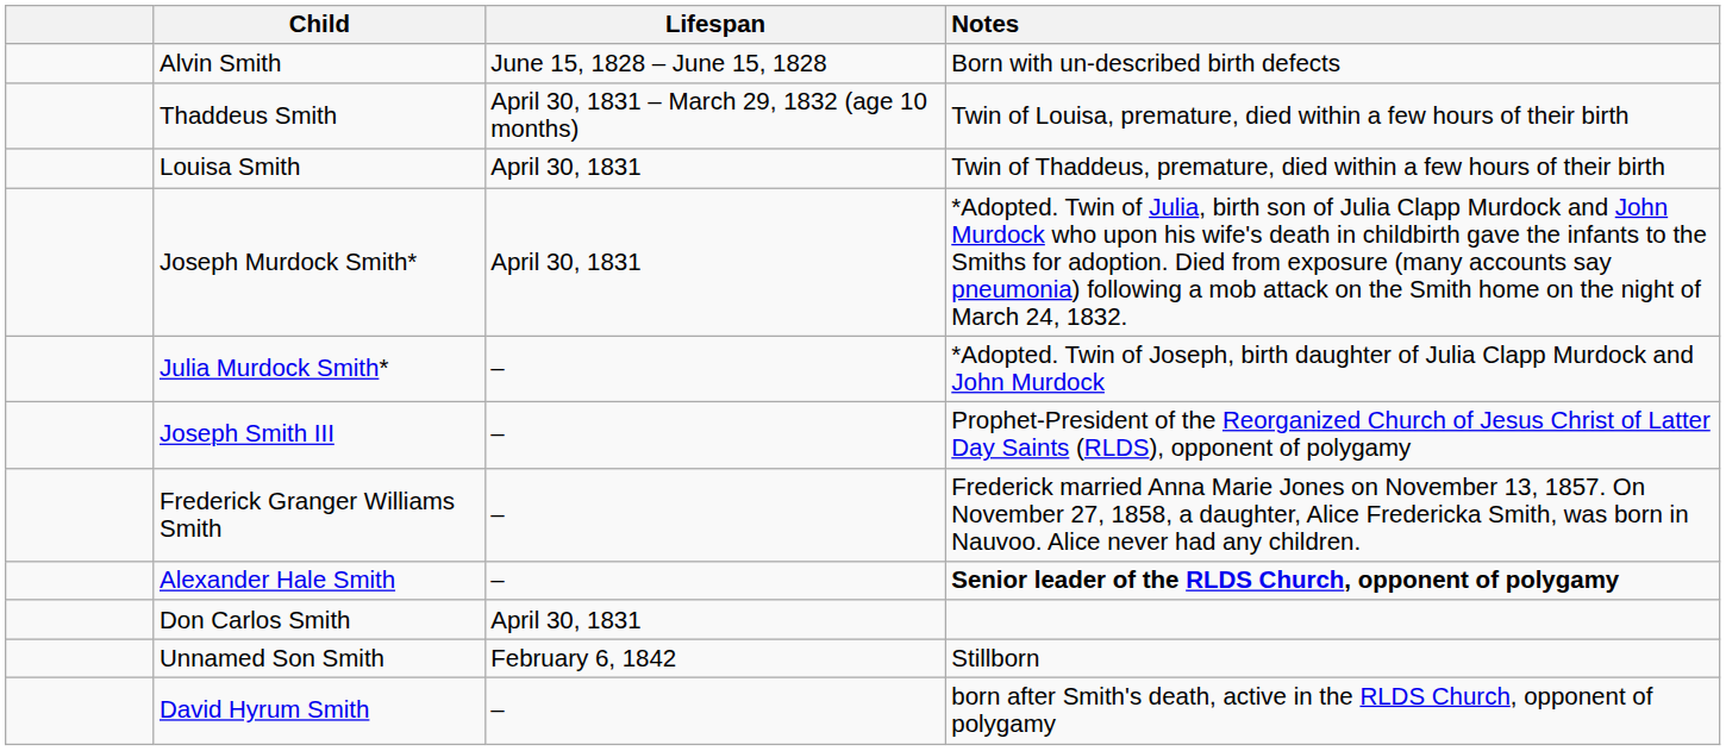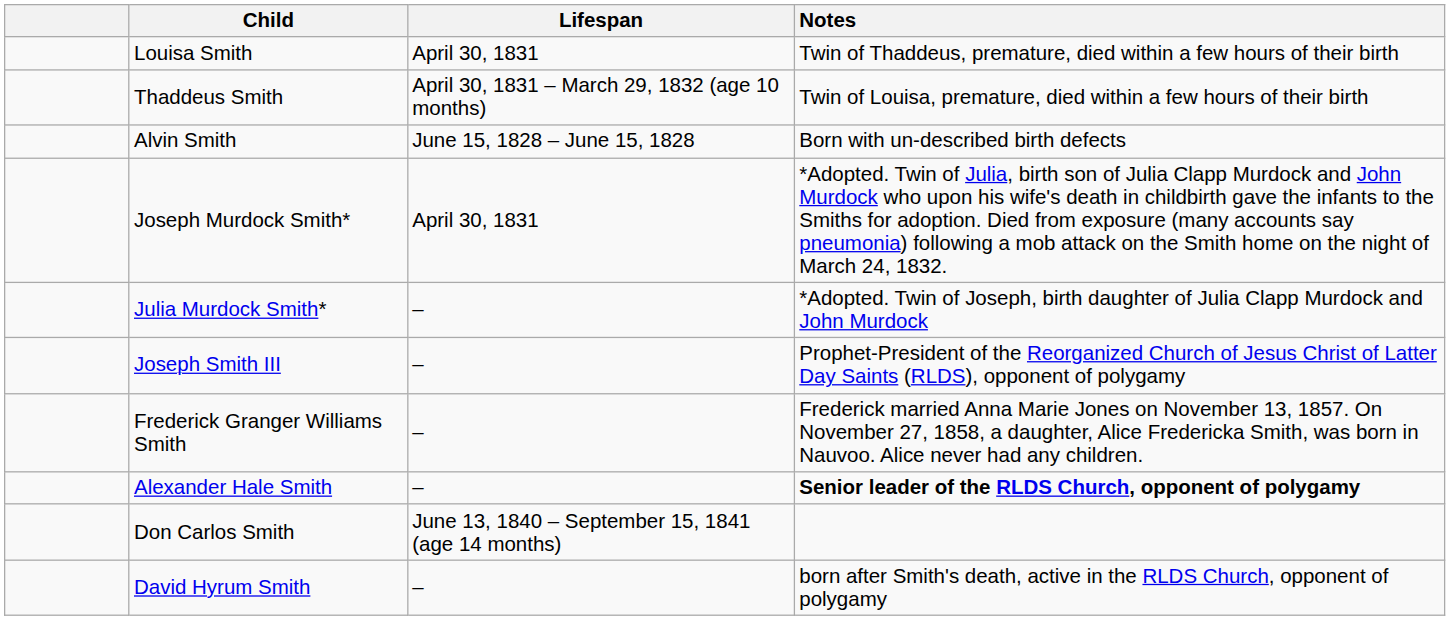rows swapped: Alvin Smith <-> Louisa Smith
Don Carlos Smith | Lifespan: April 30, 1831 -> June 13, 1840 – September 15, 1841 (age 14 months)
- row: Unnamed Son Smith | February 6, 1842 | Stillborn
